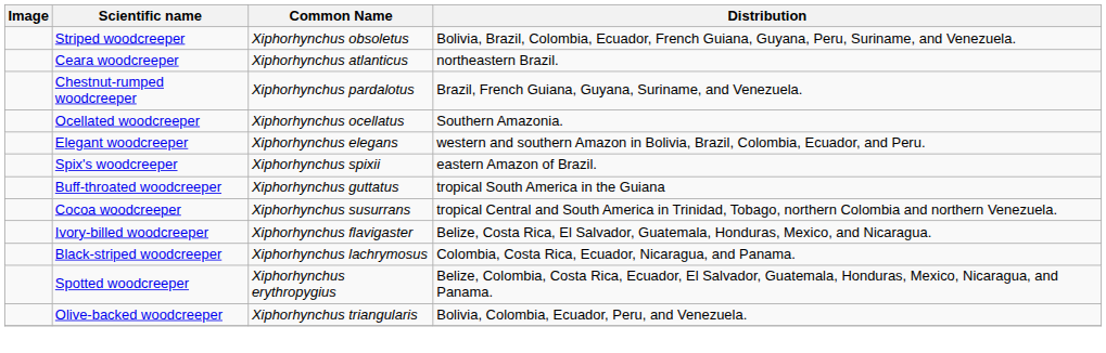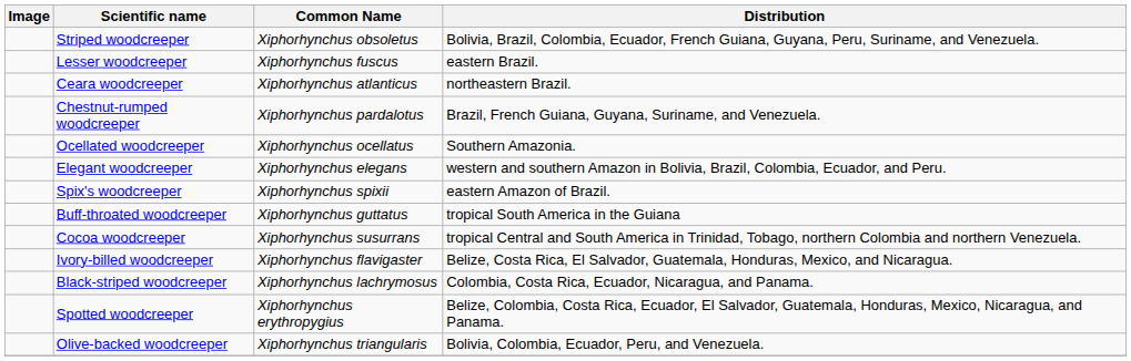+ row: Lesser woodcreeper | Xiphorhynchus fuscus | eastern Brazil.
